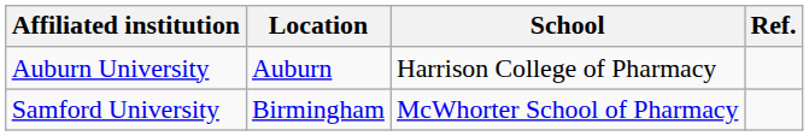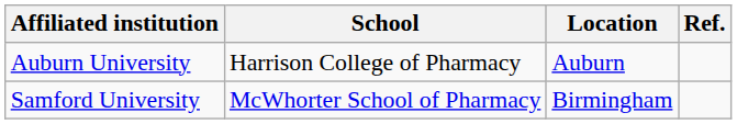columns swapped: School <-> Location
